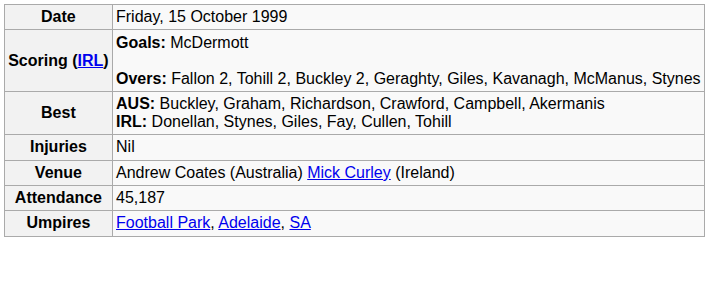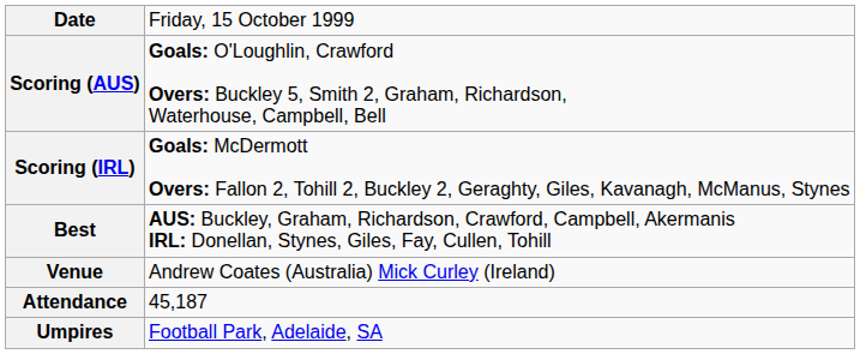+ row: Scoring (AUS) | Goals: O'Loughlin, Crawford Overs: Buckley 5, Smith 2, Graham, Richardson, Waterhouse, Campbell, Bell
- row: Injuries | Nil
